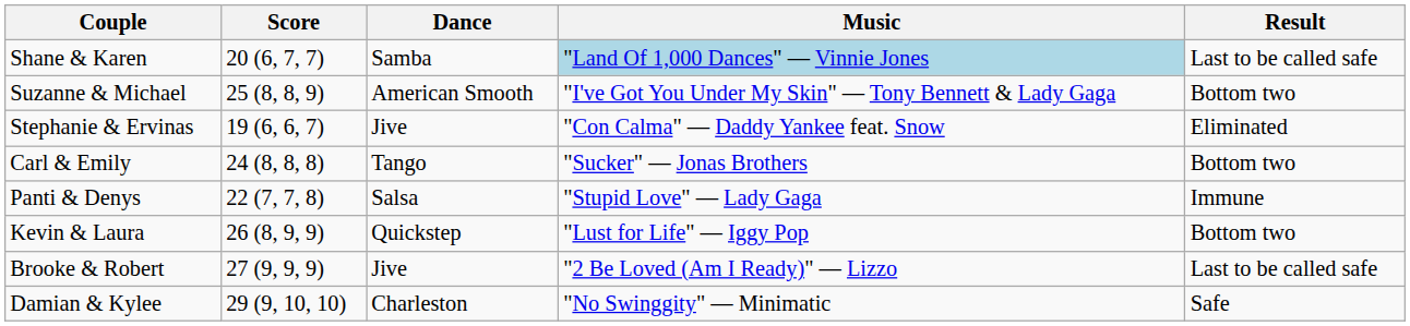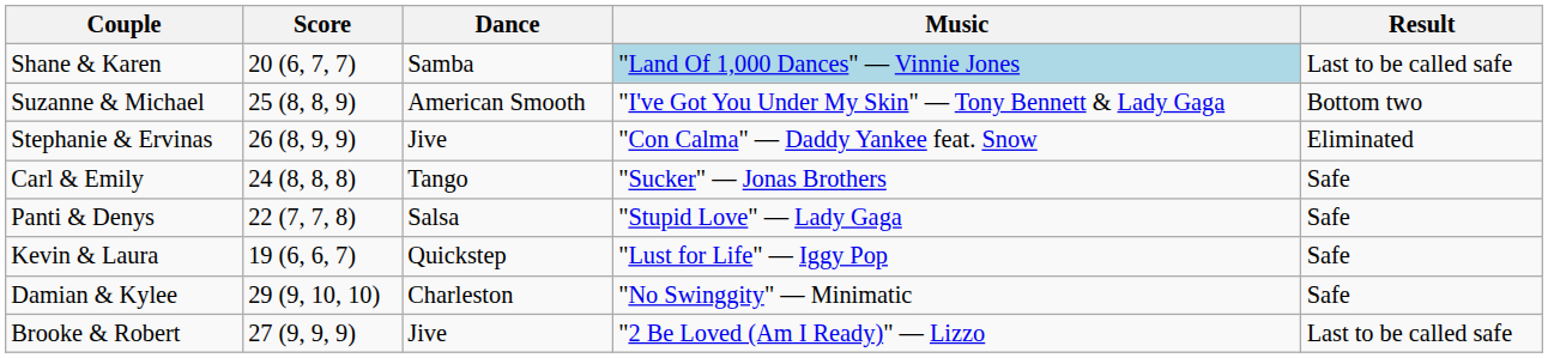Stephanie & Ervinas | Score: 19 (6, 6, 7) -> 26 (8, 9, 9)
Carl & Emily | Result: Bottom two -> Safe
Panti & Denys | Result: Immune -> Safe
Kevin & Laura | Score: 26 (8, 9, 9) -> 19 (6, 6, 7)
Kevin & Laura | Result: Bottom two -> Safe
rows swapped: Damian & Kylee <-> Brooke & Robert
